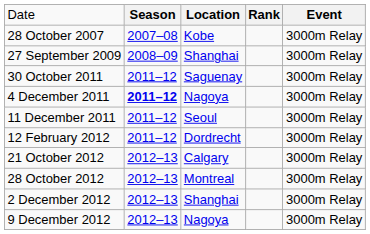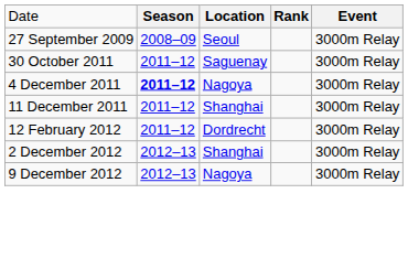- row: 28 October 2007 | 2007–08 | Kobe | 3000m Relay
27 September 2009 | column 3: Shanghai -> Seoul
11 December 2011 | column 3: Seoul -> Shanghai
- row: 21 October 2012 | 2012–13 | Calgary | 3000m Relay
- row: 28 October 2012 | 2012–13 | Montreal | 3000m Relay
